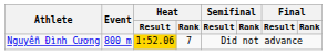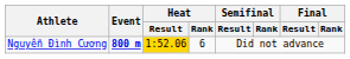Nguyễn Đình Cương | Event: normal -> bold
Nguyễn Đình Cương | Heat / Rank: 7 -> 6
